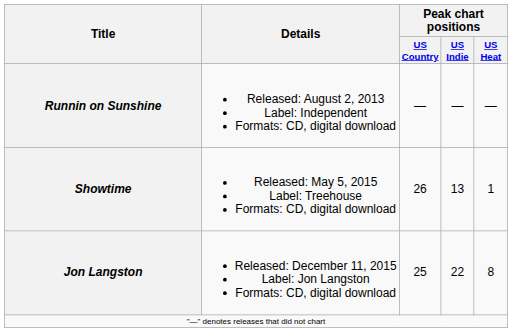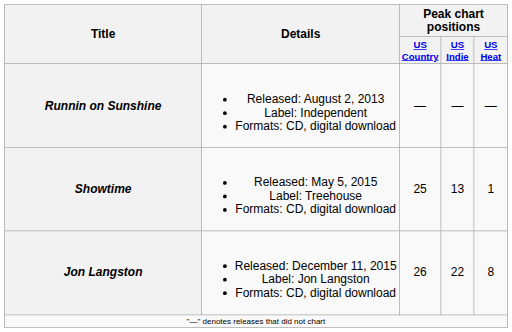Showtime | Peak chart positions / US Country: 26 -> 25
Jon Langston | Peak chart positions / US Country: 25 -> 26
